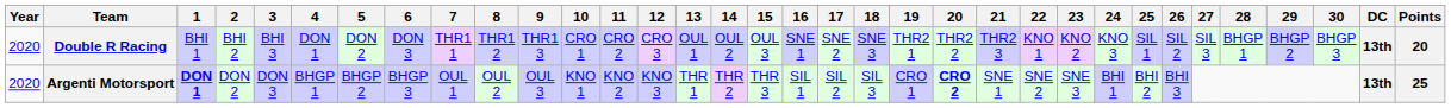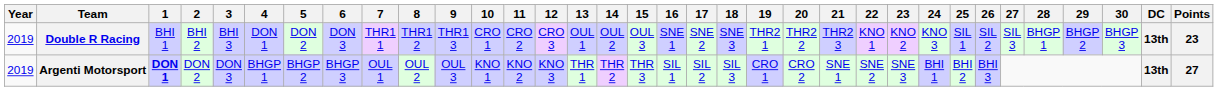Double R Racing | Year: 2020 -> 2019
Double R Racing | Points: 20 -> 23
Argenti Motorsport | Year: 2020 -> 2019
Argenti Motorsport | 20: bold -> normal
Argenti Motorsport | Points: 25 -> 27
